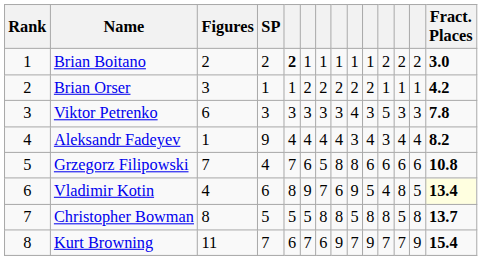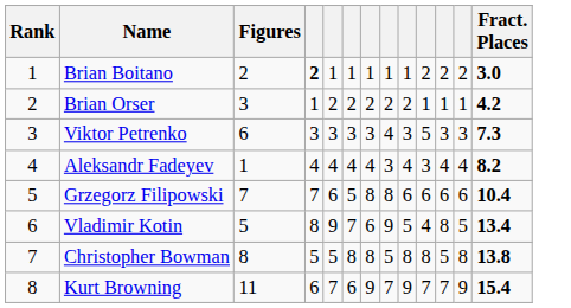- column: SP | 2 | 1 | 3 | 9 | 4 | 6 | 5 | 7
Viktor Petrenko | Fract. Places: 7.8 -> 7.3
Grzegorz Filipowski | Fract. Places: 10.8 -> 10.4
Vladimir Kotin | Figures: 4 -> 5
Vladimir Kotin | Fract. Places: lightyellow background -> no background
Christopher Bowman | Fract. Places: 13.7 -> 13.8
